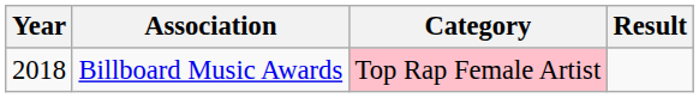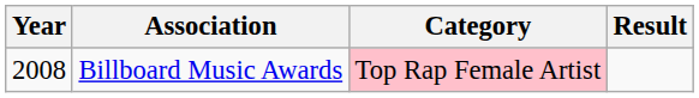Billboard Music Awards | Year: 2018 -> 2008
